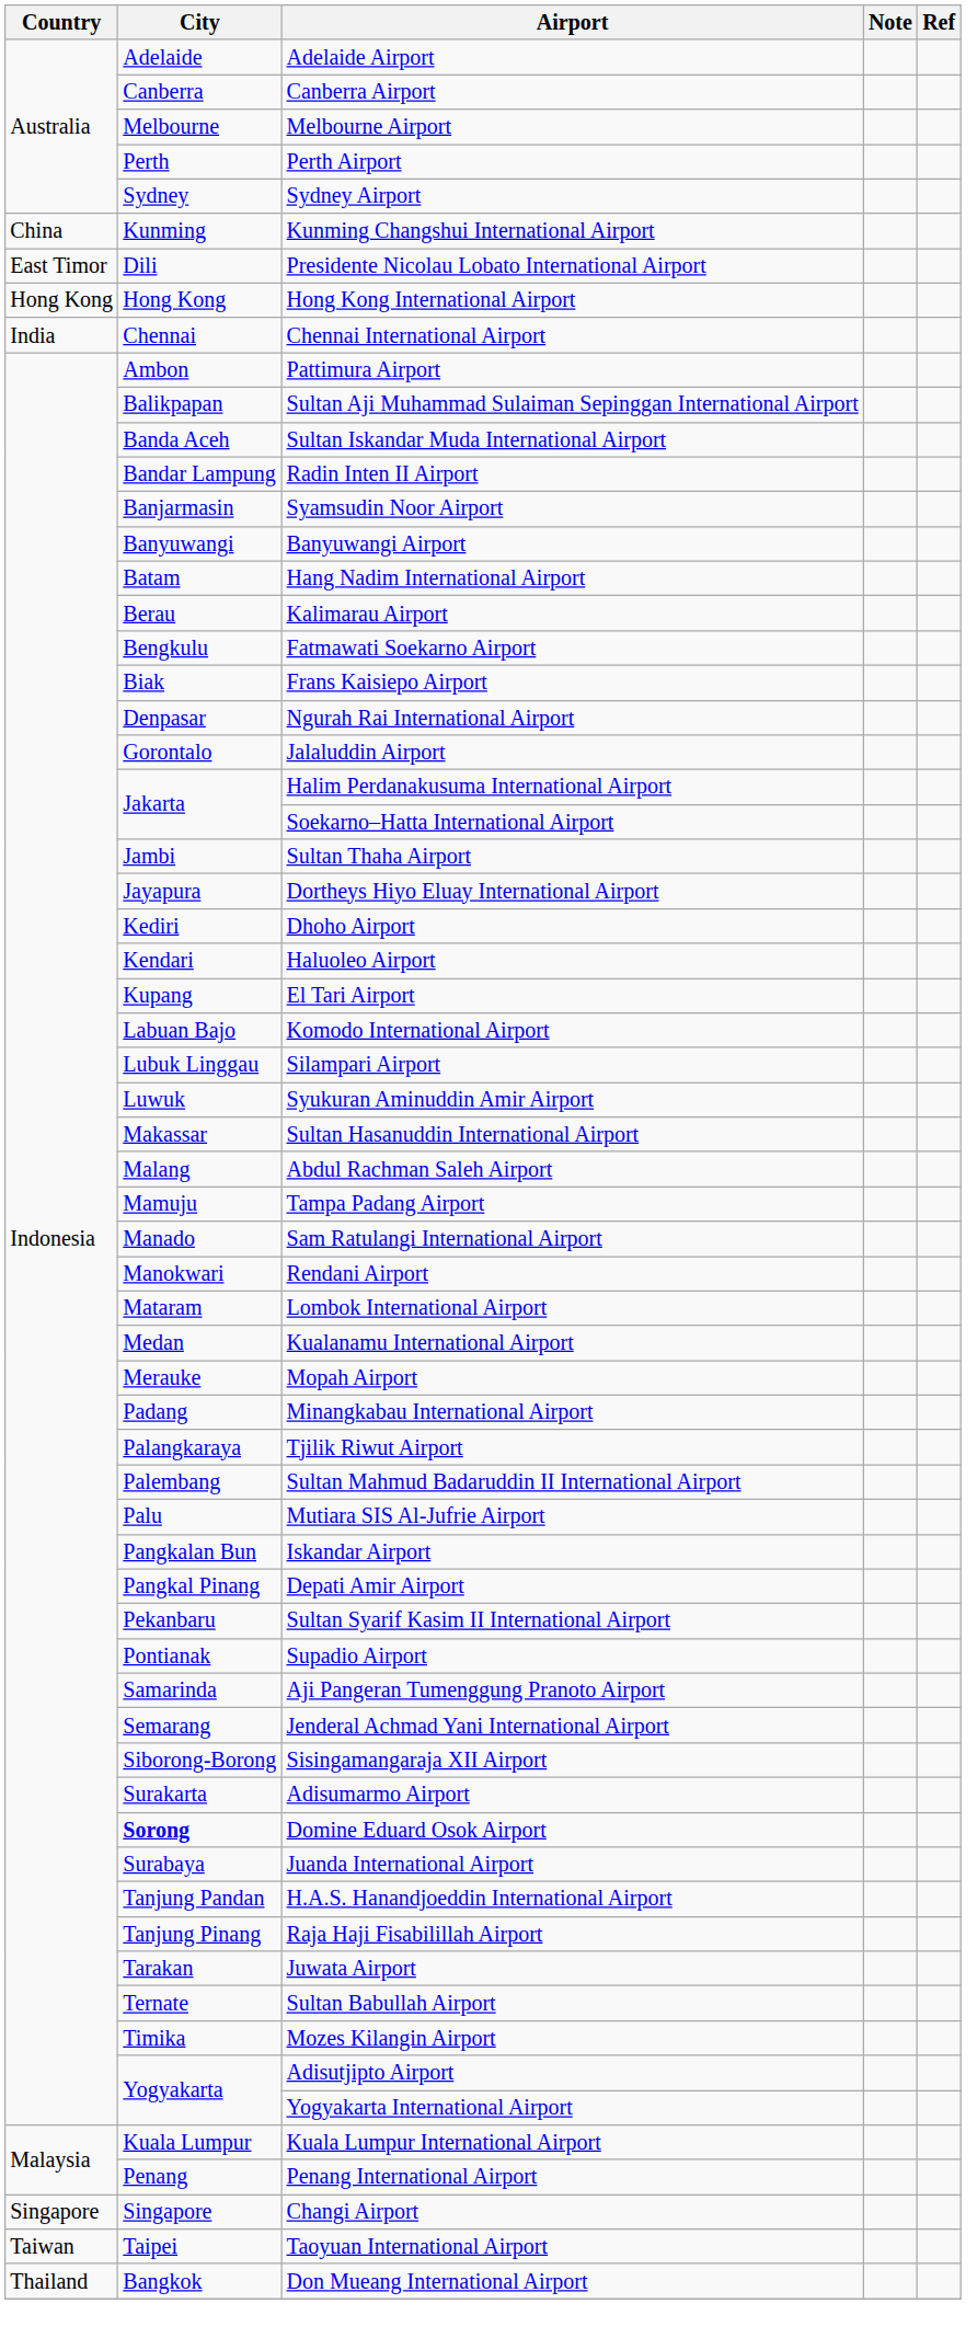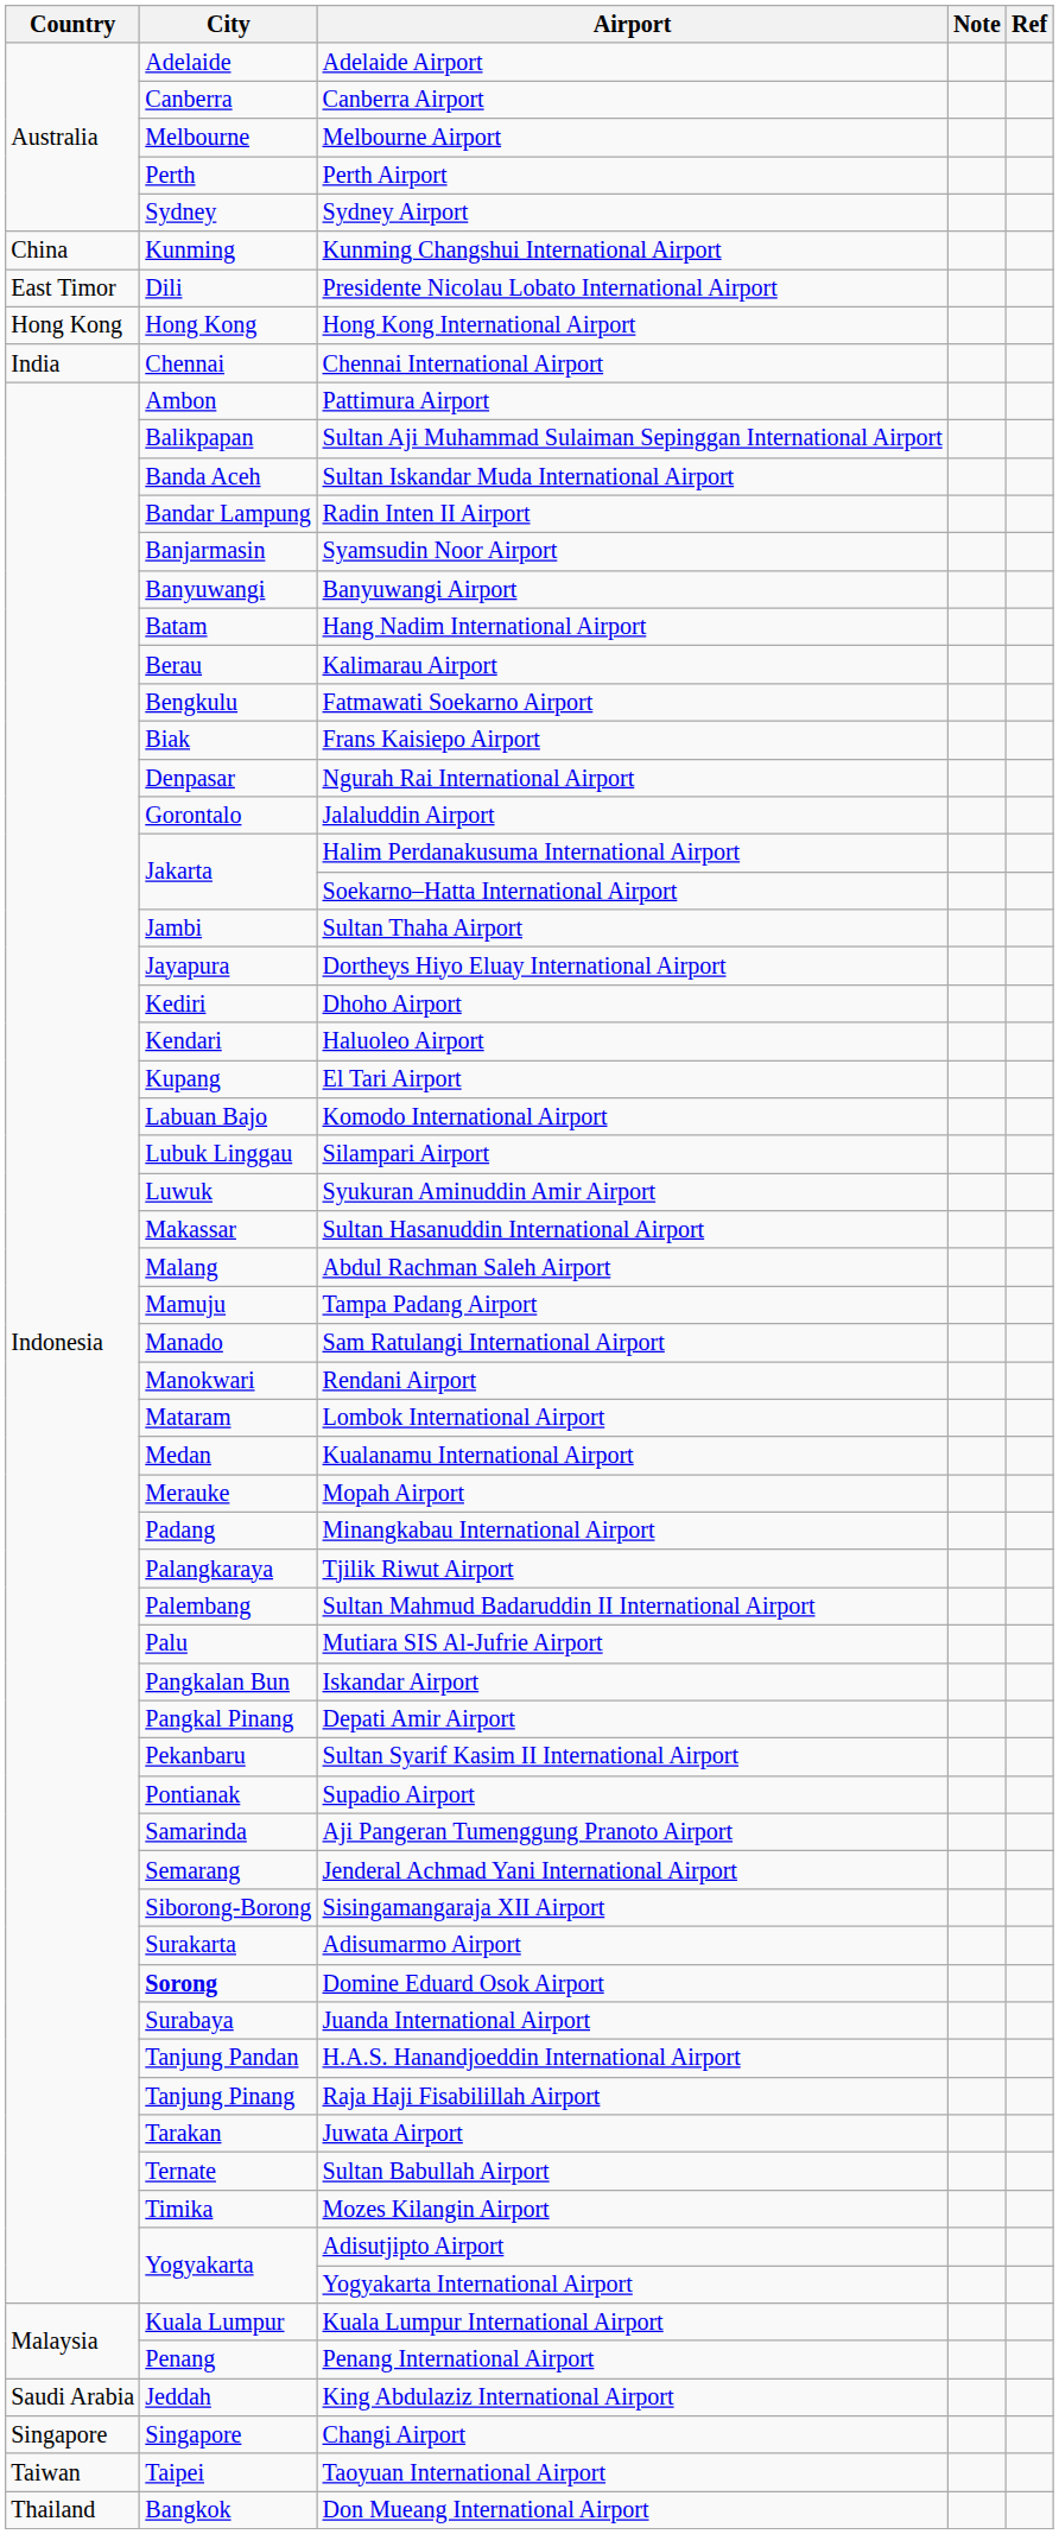+ row: Saudi Arabia | Jeddah | King Abdulaziz International Airport
